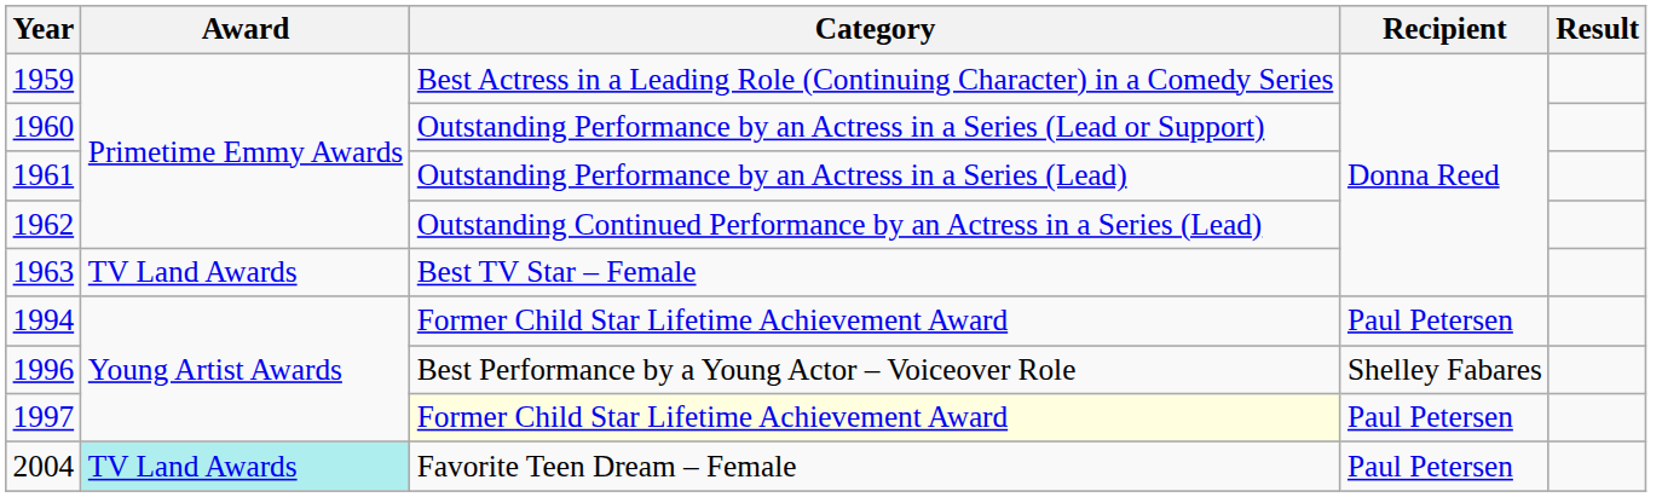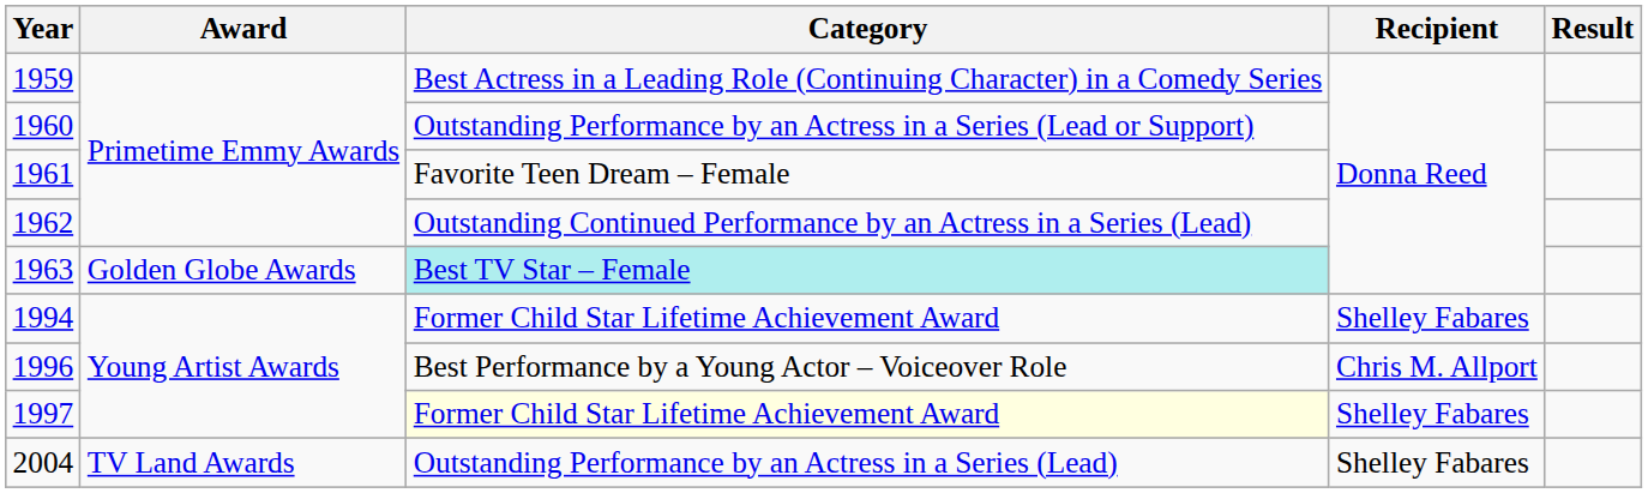1961 | Category: Outstanding Performance by an Actress in a Series (Lead) -> Favorite Teen Dream – Female
1963 | Award: TV Land Awards -> Golden Globe Awards
1963 | Category: no background -> paleturquoise background
1994 | Recipient: Paul Petersen -> Shelley Fabares
1996 | Recipient: Shelley Fabares -> Chris M. Allport
1997 | Recipient: Paul Petersen -> Shelley Fabares
2004 | Award: paleturquoise background -> no background
2004 | Category: Favorite Teen Dream – Female -> Outstanding Performance by an Actress in a Series (Lead)
2004 | Recipient: Paul Petersen -> Shelley Fabares
